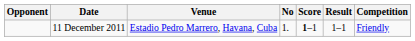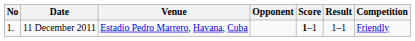columns swapped: No <-> Opponent
